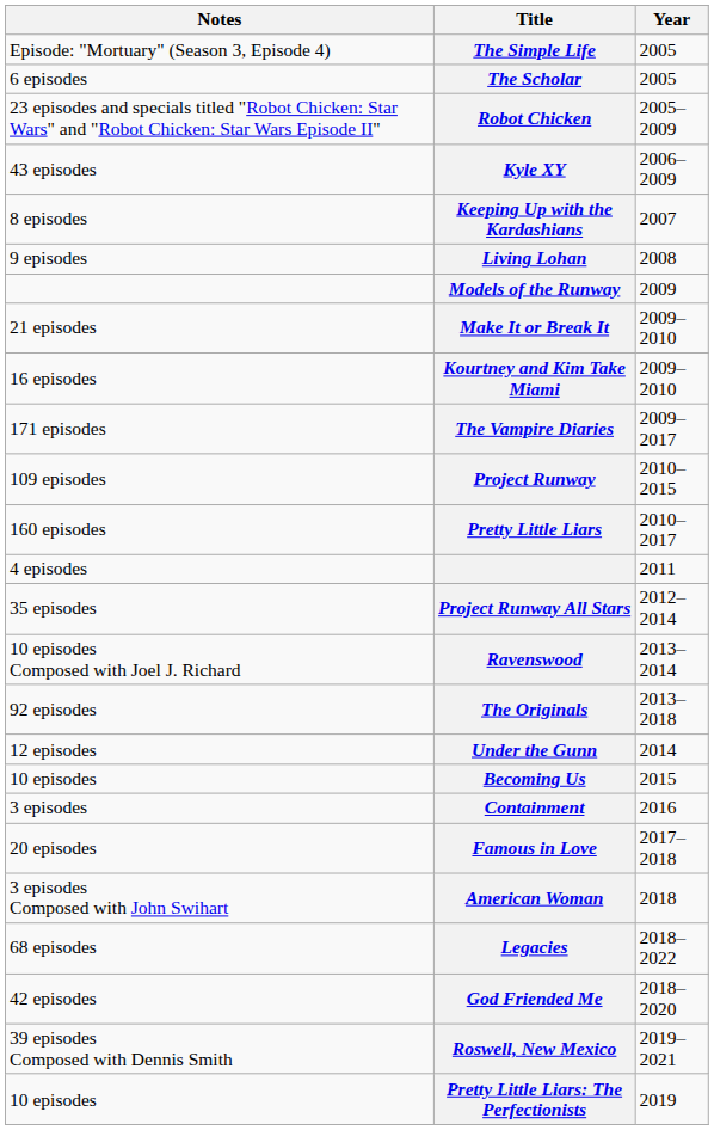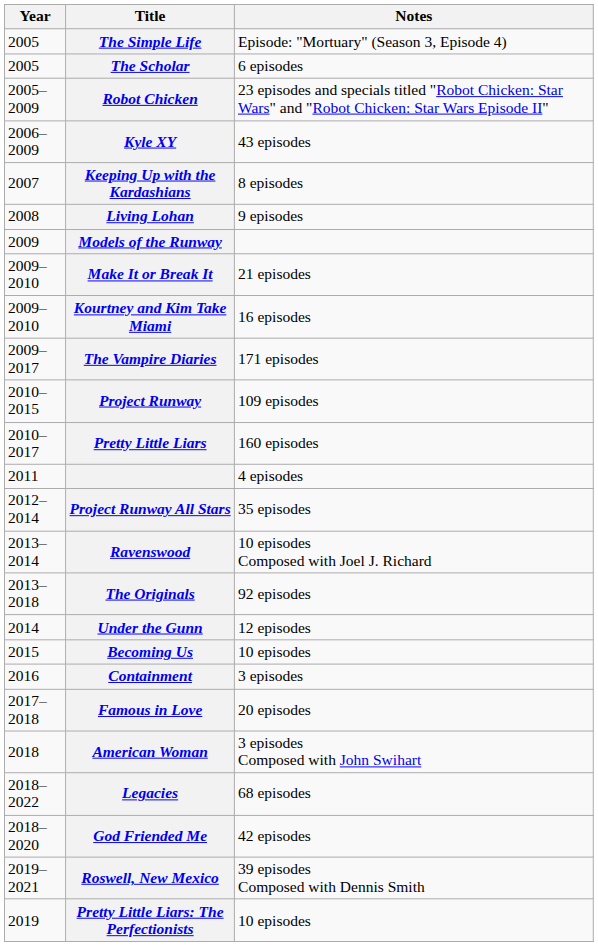columns swapped: Year <-> Notes
